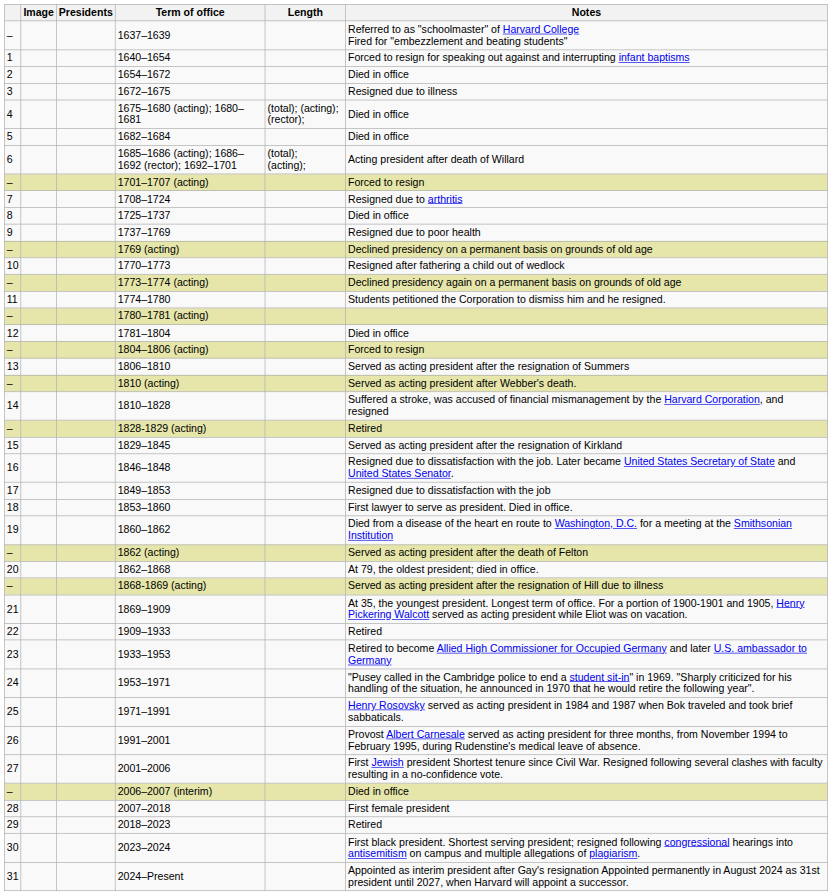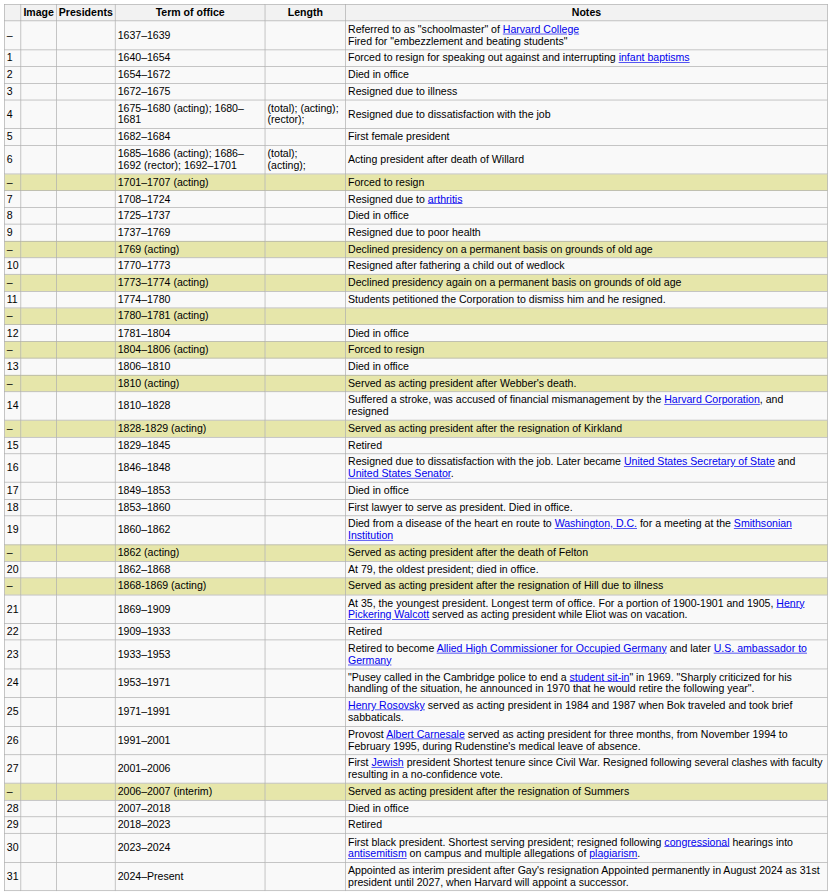1675–1680 (acting); 1680–1681 | Notes: Died in office -> Resigned due to dissatisfaction with the job
1682–1684 | Notes: Died in office -> First female president
1806–1810 | Notes: Served as acting president after the resignation of Summers -> Died in office
1828-1829 (acting) | Notes: Retired -> Served as acting president after the resignation of Kirkland
1829–1845 | Notes: Served as acting president after the resignation of Kirkland -> Retired
1849–1853 | Notes: Resigned due to dissatisfaction with the job -> Died in office
2006–2007 (interim) | Notes: Died in office -> Served as acting president after the resignation of Summers
2007–2018 | Notes: First female president -> Died in office
